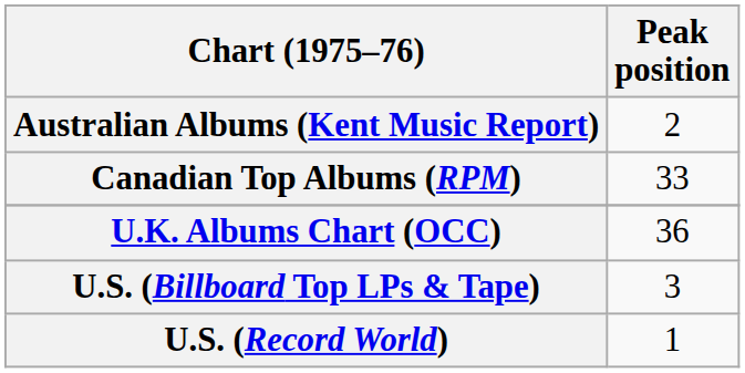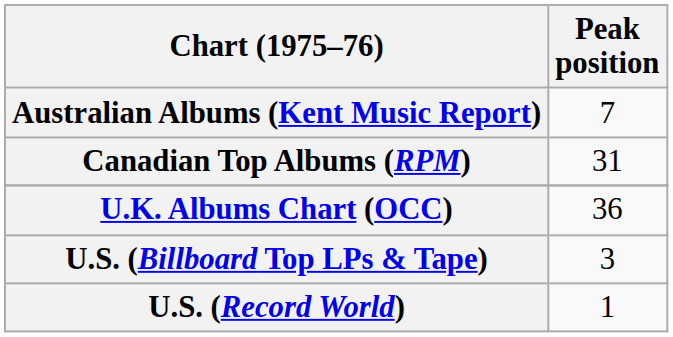Australian Albums (Kent Music Report) | Peak position: 2 -> 7
Canadian Top Albums (RPM) | Peak position: 33 -> 31
